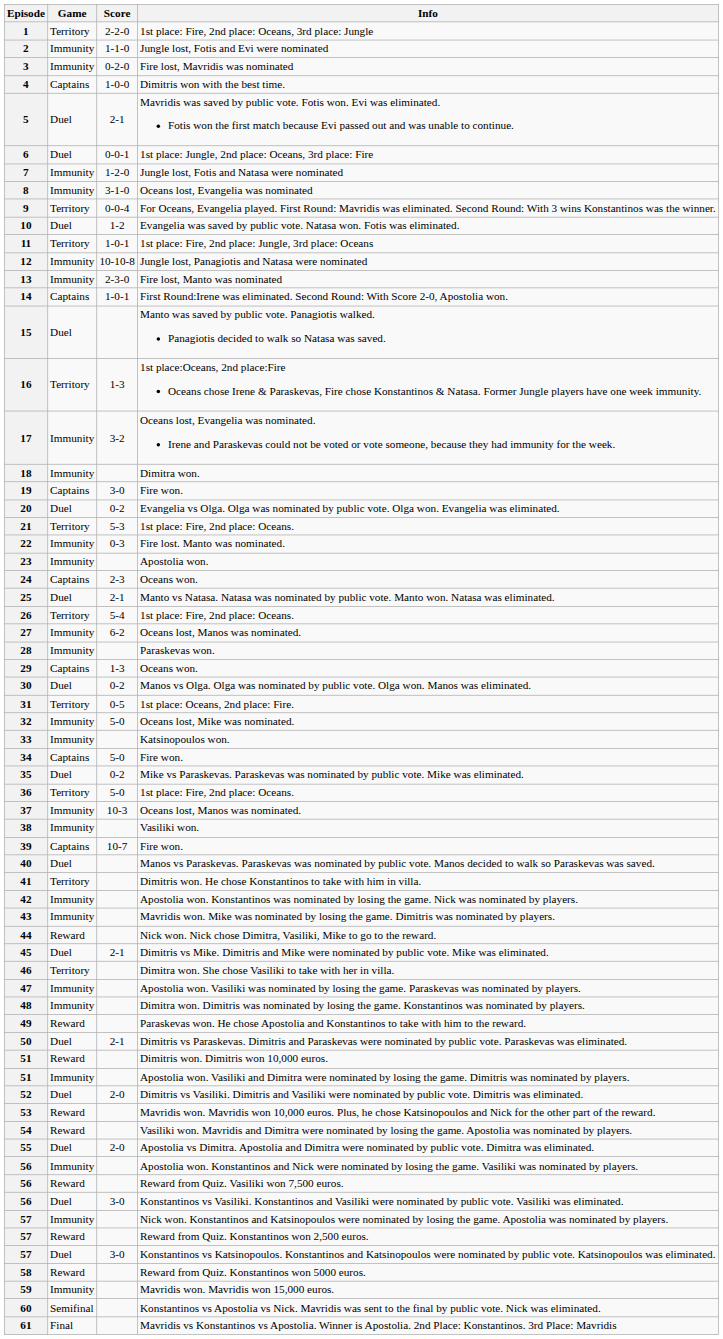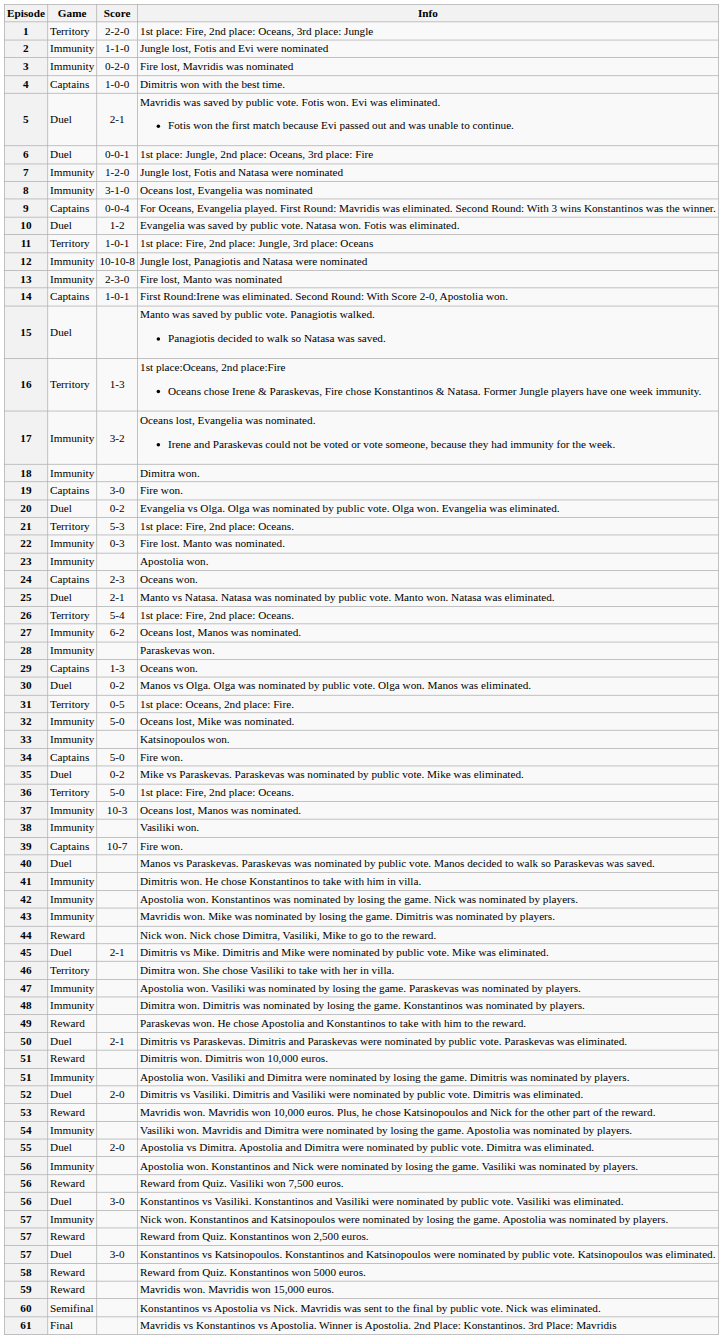9 | Game: Territory -> Captains
41 | Game: Territory -> Immunity
54 | Game: Reward -> Immunity
59 | Game: Immunity -> Reward
